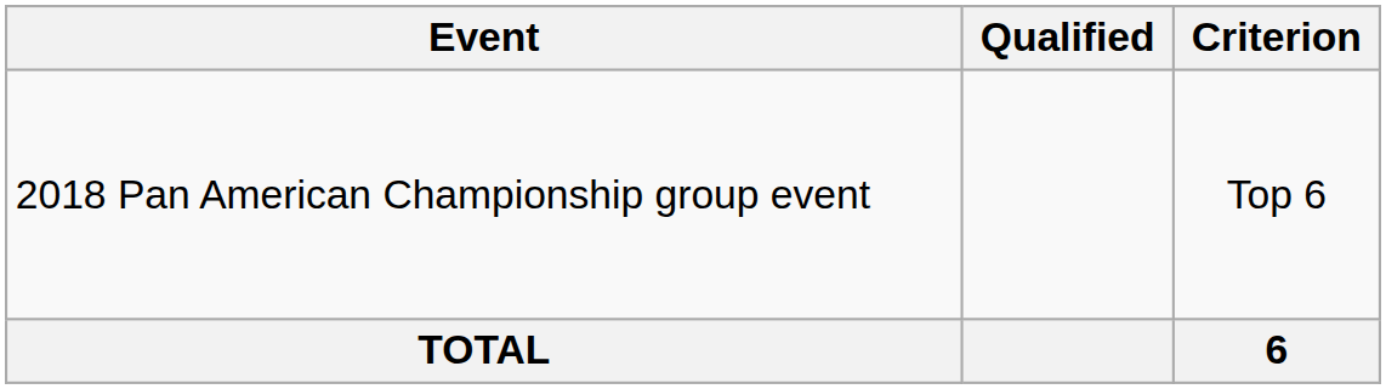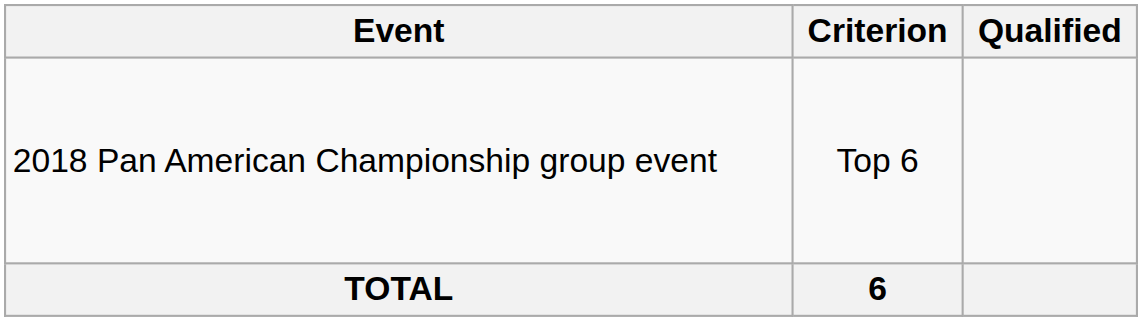columns swapped: Criterion <-> Qualified
